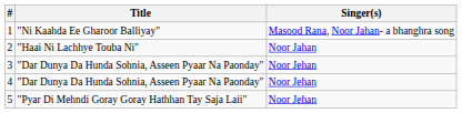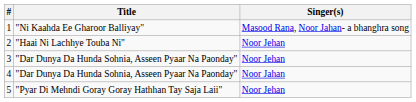2 | Singer(s): Noor Jahan -> Noor Jehan
4 | Singer(s): Noor Jehan -> Noor Jahan
